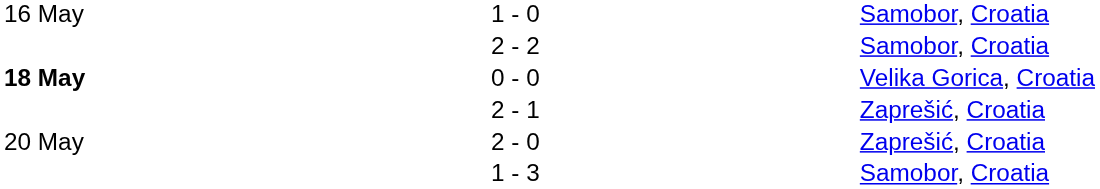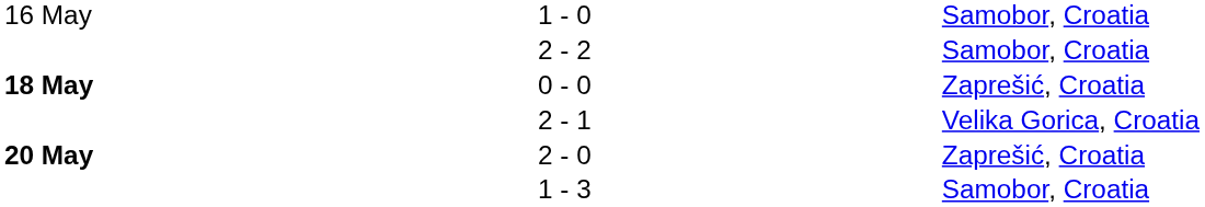0 - 0 | column 5: Velika Gorica, Croatia -> Zaprešić, Croatia
2 - 1 | column 5: Zaprešić, Croatia -> Velika Gorica, Croatia
2 - 0 | column 1: normal -> bold
